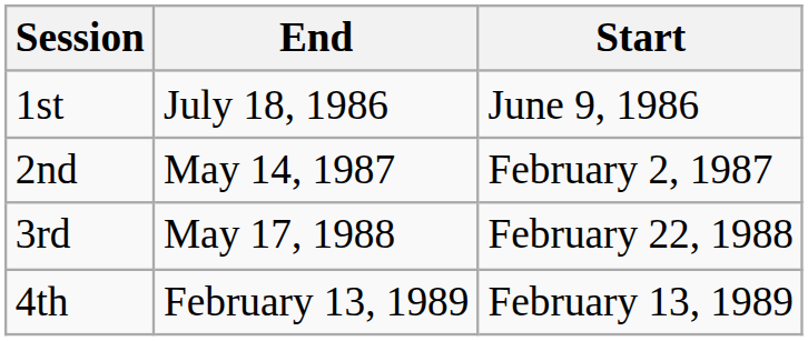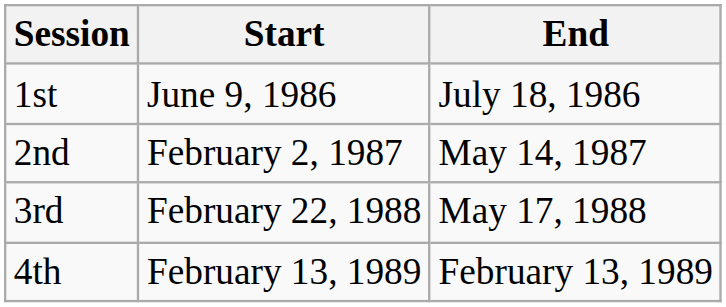columns swapped: Start <-> End
